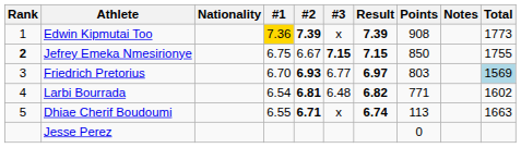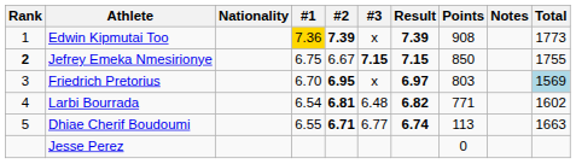Friedrich Pretorius | #2: 6.93 -> 6.95
Friedrich Pretorius | #3: 6.77 -> x
Dhiae Cherif Boudoumi | #3: x -> 6.77
